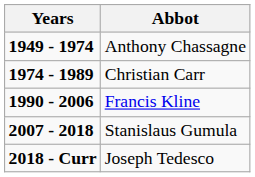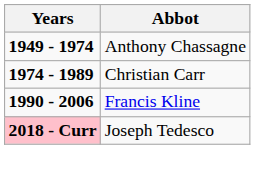- row: 2007 - 2018 | Stanislaus Gumula
Joseph Tedesco | Years: no background -> pink background
